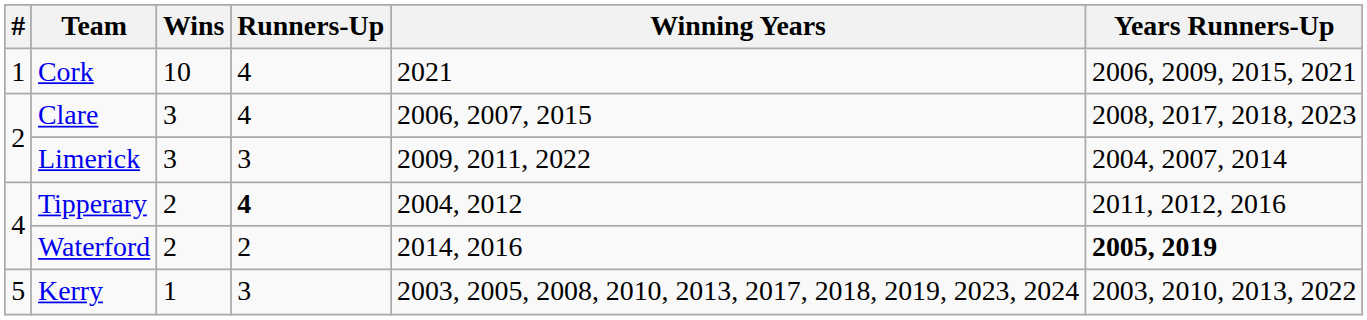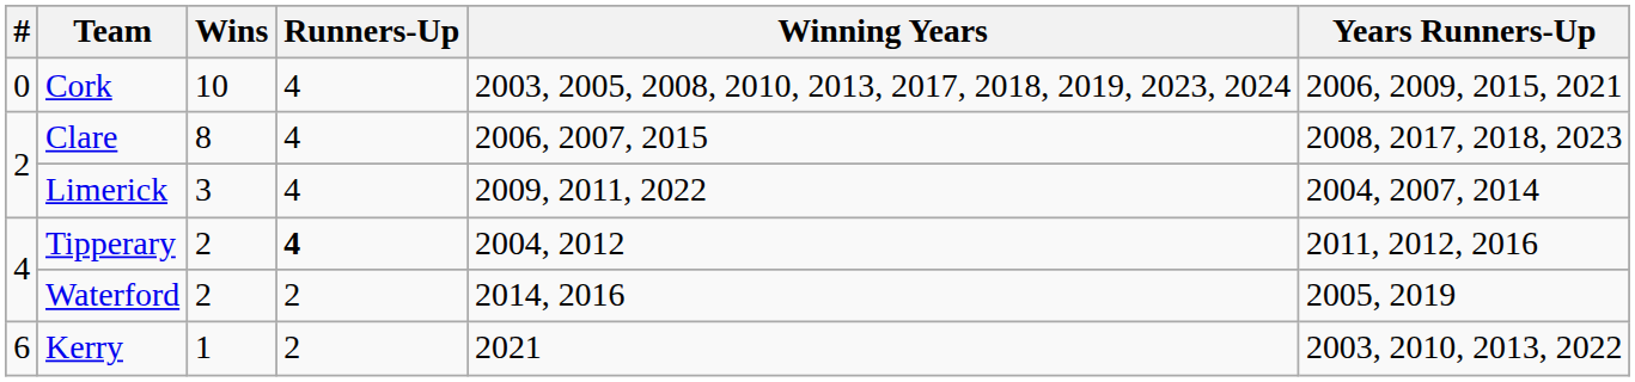Cork | #: 1 -> 0
Cork | Winning Years: 2021 -> 2003, 2005, 2008, 2010, 2013, 2017, 2018, 2019, 2023, 2024
Clare | Wins: 3 -> 8
Limerick | Runners-Up: 3 -> 4
Waterford | Years Runners-Up: bold -> normal
Kerry | #: 5 -> 6
Kerry | Runners-Up: 3 -> 2
Kerry | Winning Years: 2003, 2005, 2008, 2010, 2013, 2017, 2018, 2019, 2023, 2024 -> 2021
